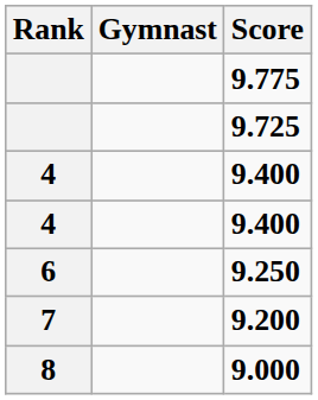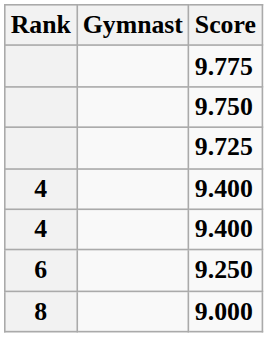+ row: 9.750
- row: 7 | 9.200
